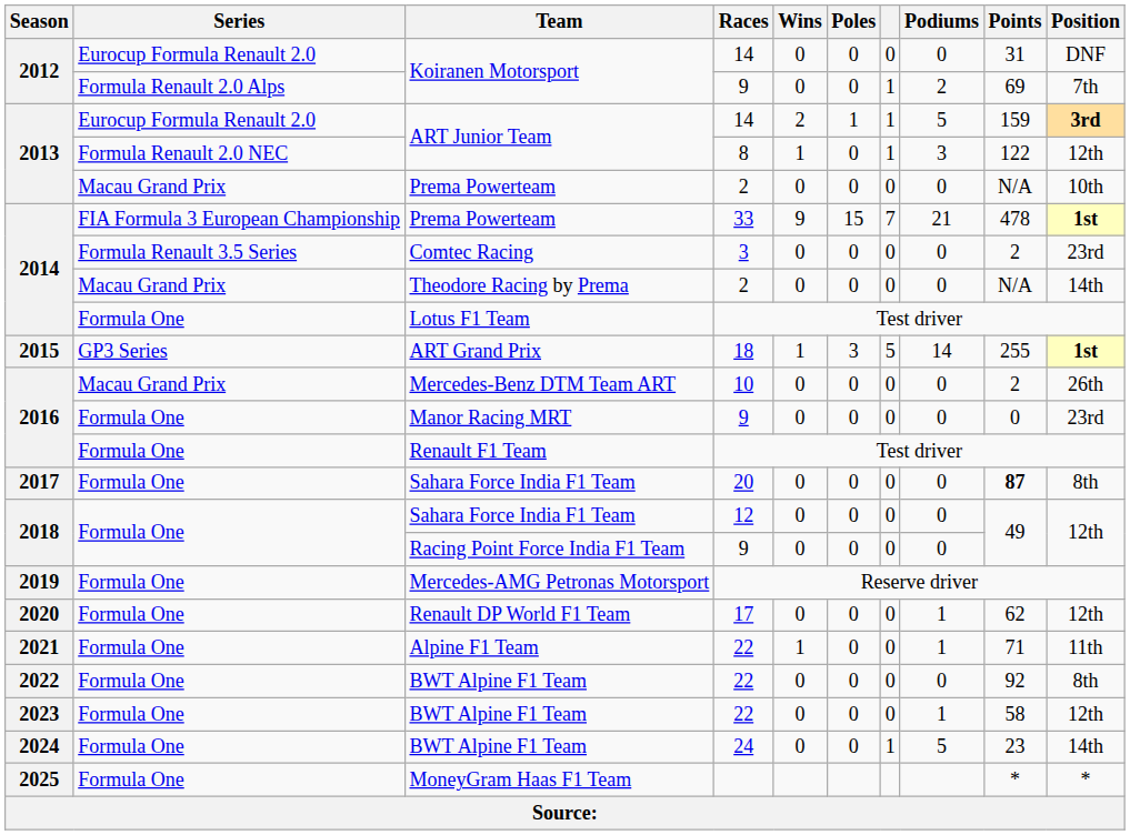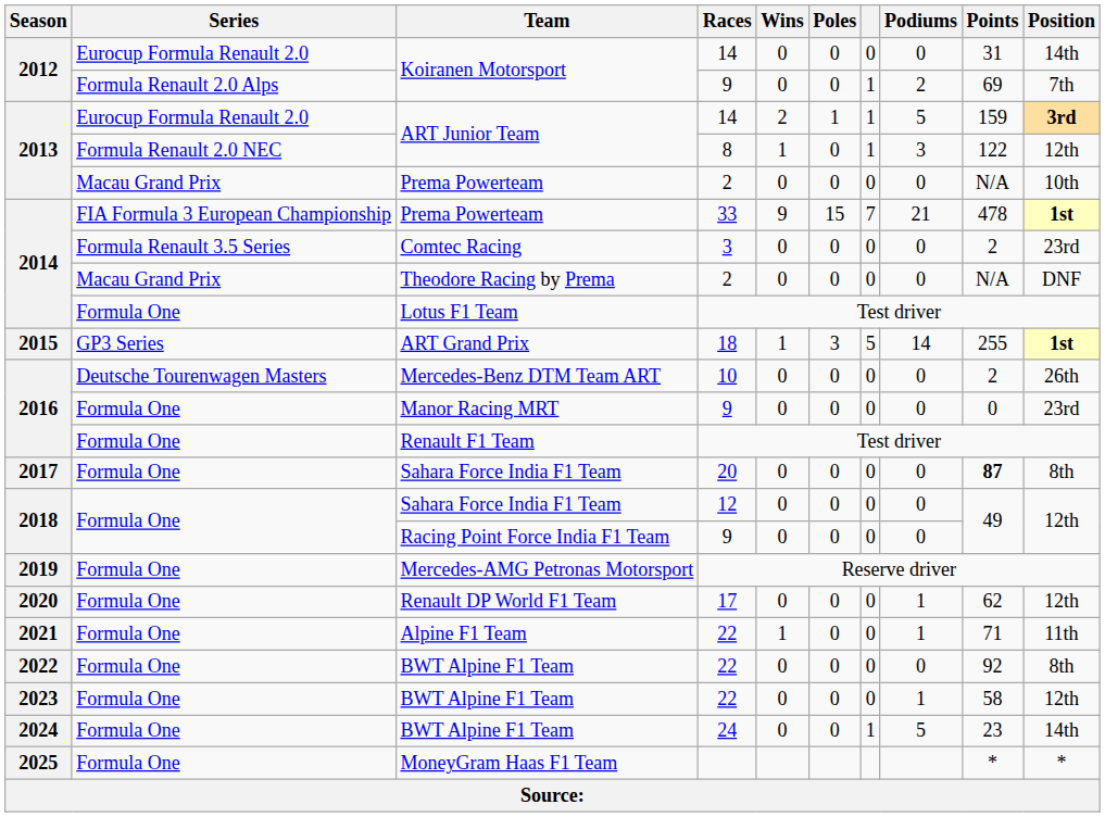Koiranen Motorsport / 14 | Position: DNF -> 14th
Theodore Racing by Prema | Position: 14th -> DNF
Mercedes-Benz DTM Team ART | Series: Macau Grand Prix -> Deutsche Tourenwagen Masters
